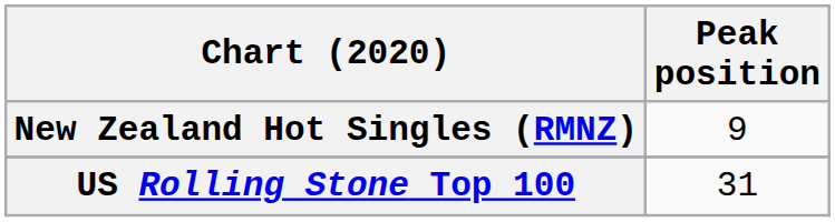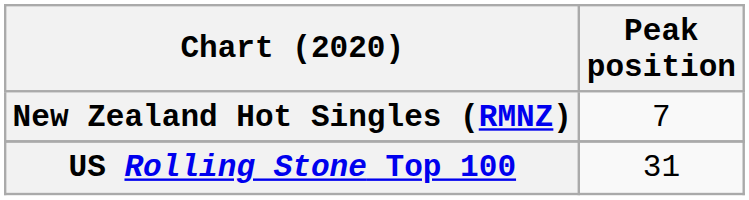New Zealand Hot Singles (RMNZ) | Peak position: 9 -> 7
